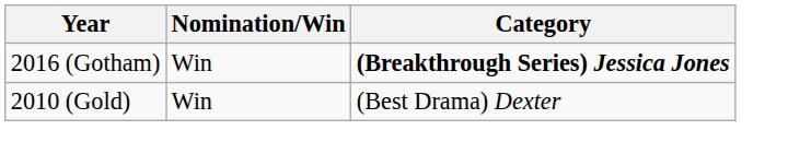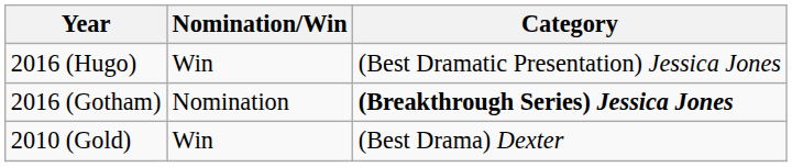+ row: 2016 (Hugo) | Win | (Best Dramatic Presentation) Jessica Jones
2016 (Gotham) | Nomination/Win: Win -> Nomination
